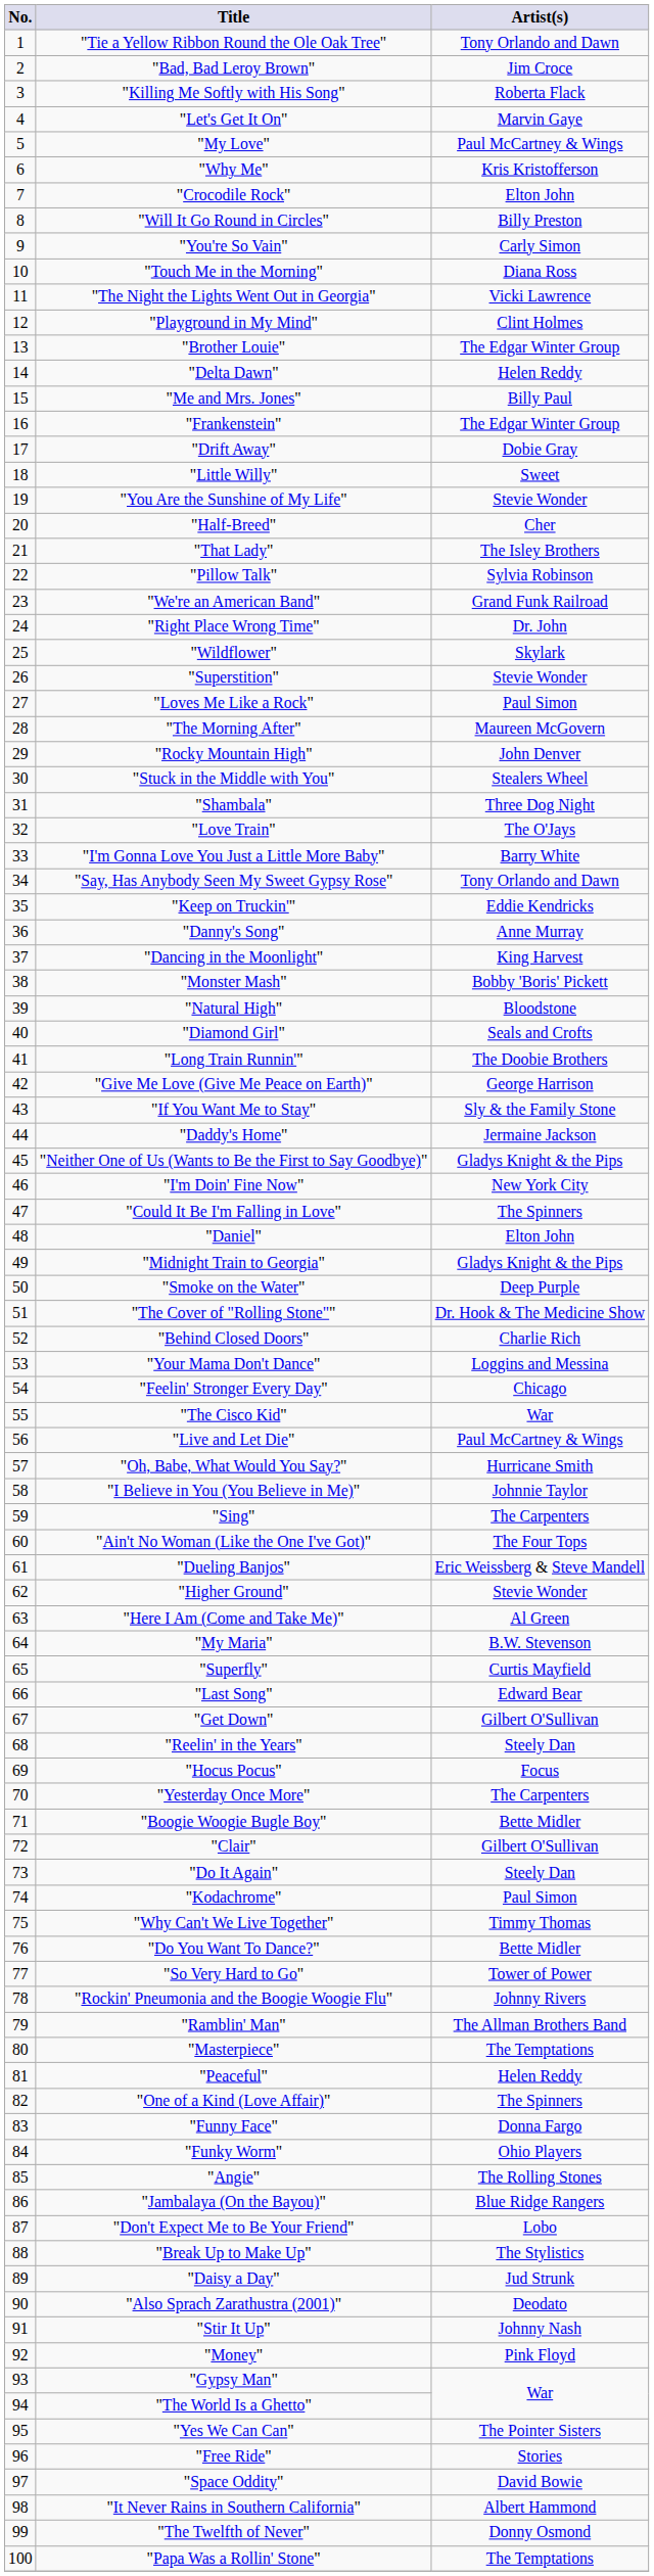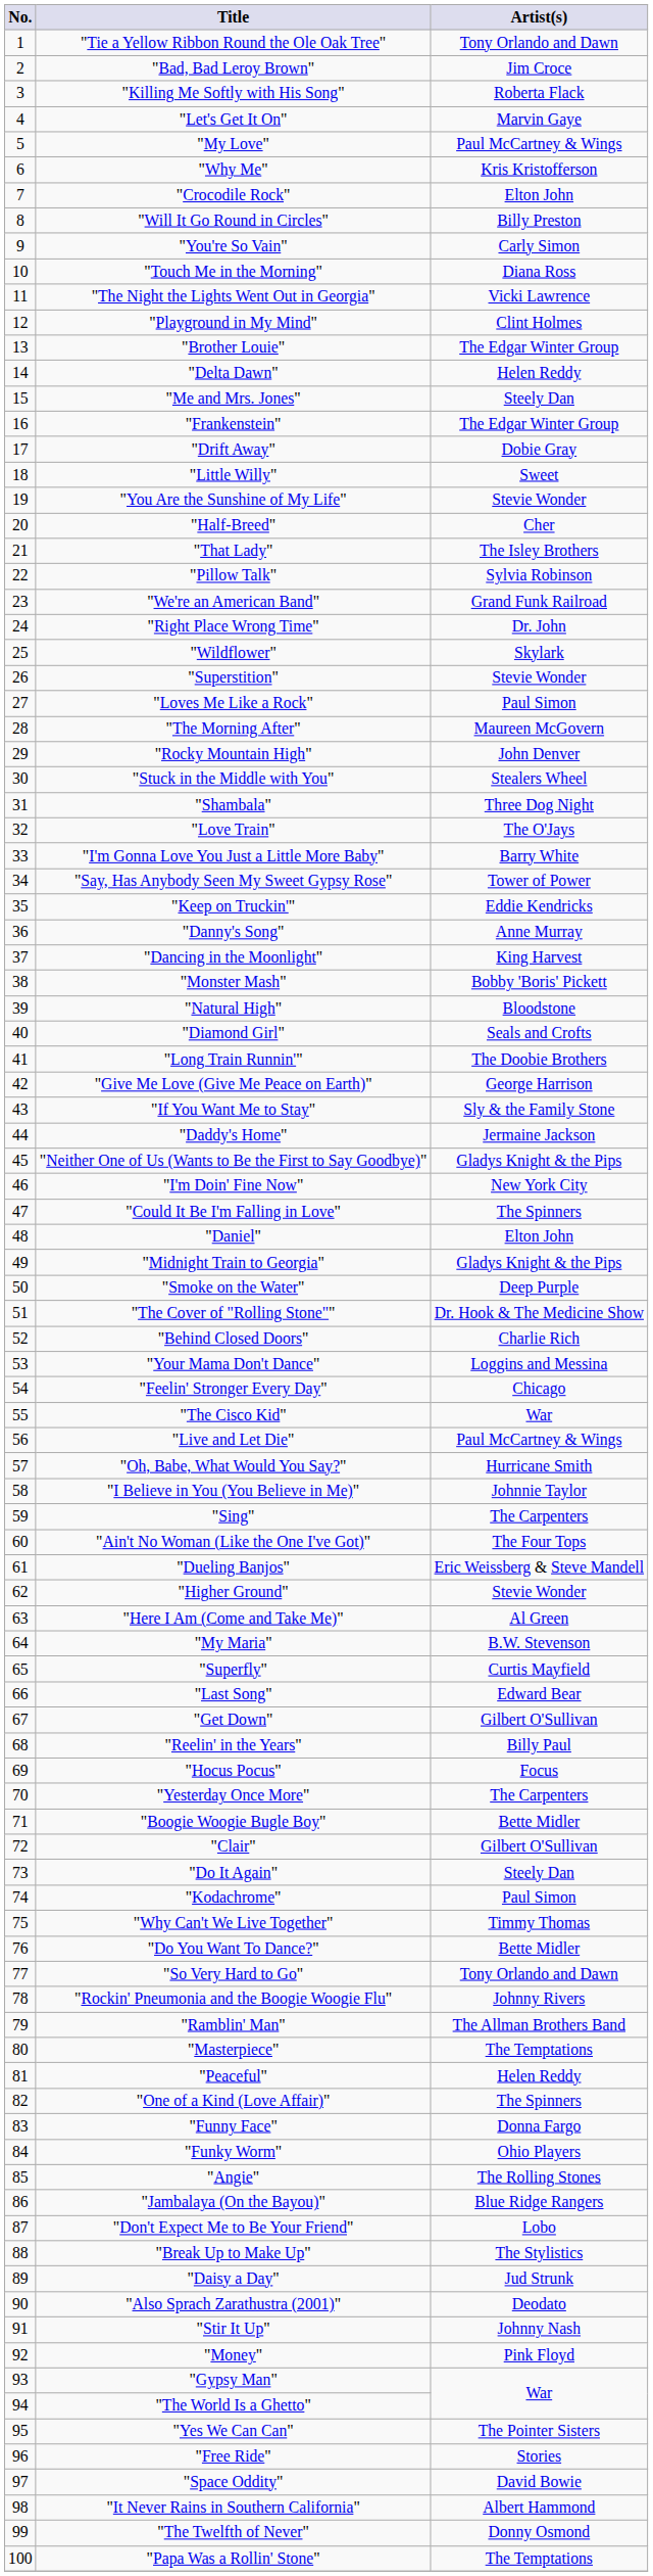"Me and Mrs. Jones" | Artist(s): Billy Paul -> Steely Dan
"Say, Has Anybody Seen My Sweet Gypsy Rose" | Artist(s): Tony Orlando and Dawn -> Tower of Power
"Reelin' in the Years" | Artist(s): Steely Dan -> Billy Paul
"So Very Hard to Go" | Artist(s): Tower of Power -> Tony Orlando and Dawn
